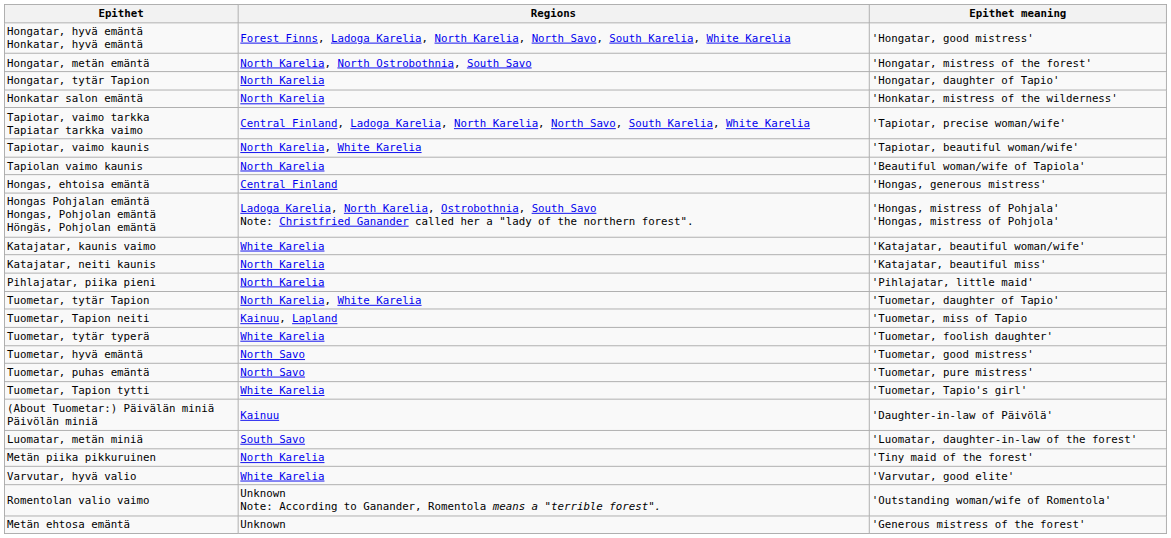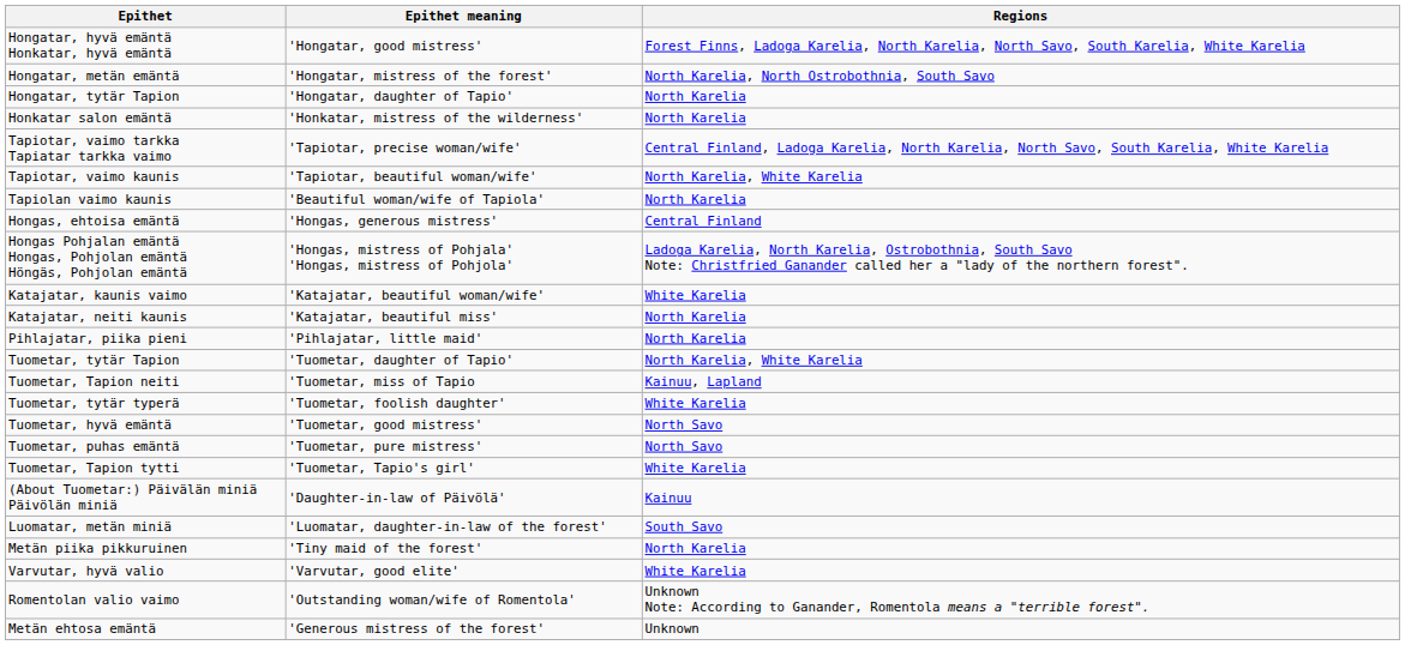columns swapped: Epithet meaning <-> Regions
